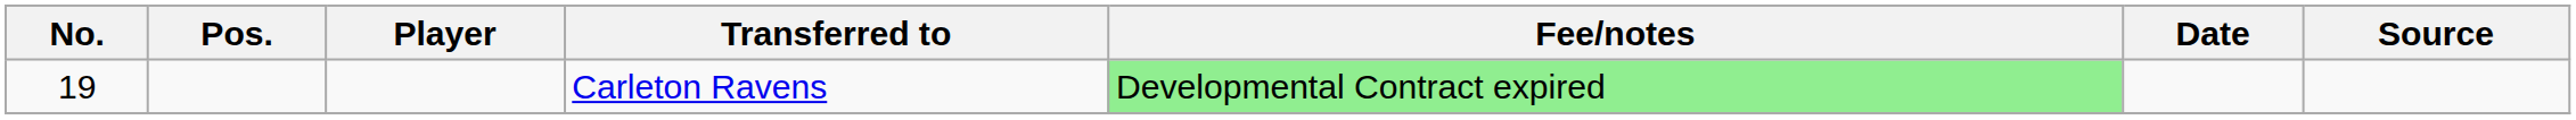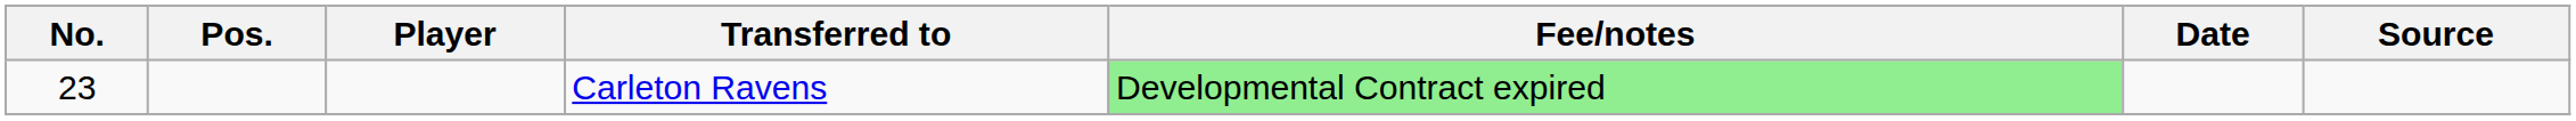Carleton Ravens | No.: 19 -> 23
